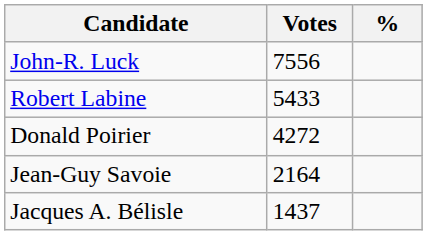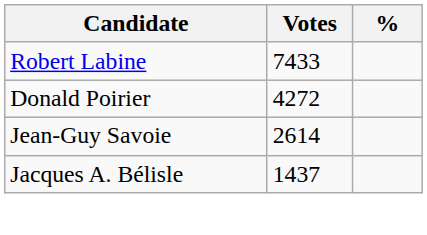- row: John-R. Luck | 7556
Robert Labine | Votes: 5433 -> 7433
Jean-Guy Savoie | Votes: 2164 -> 2614
